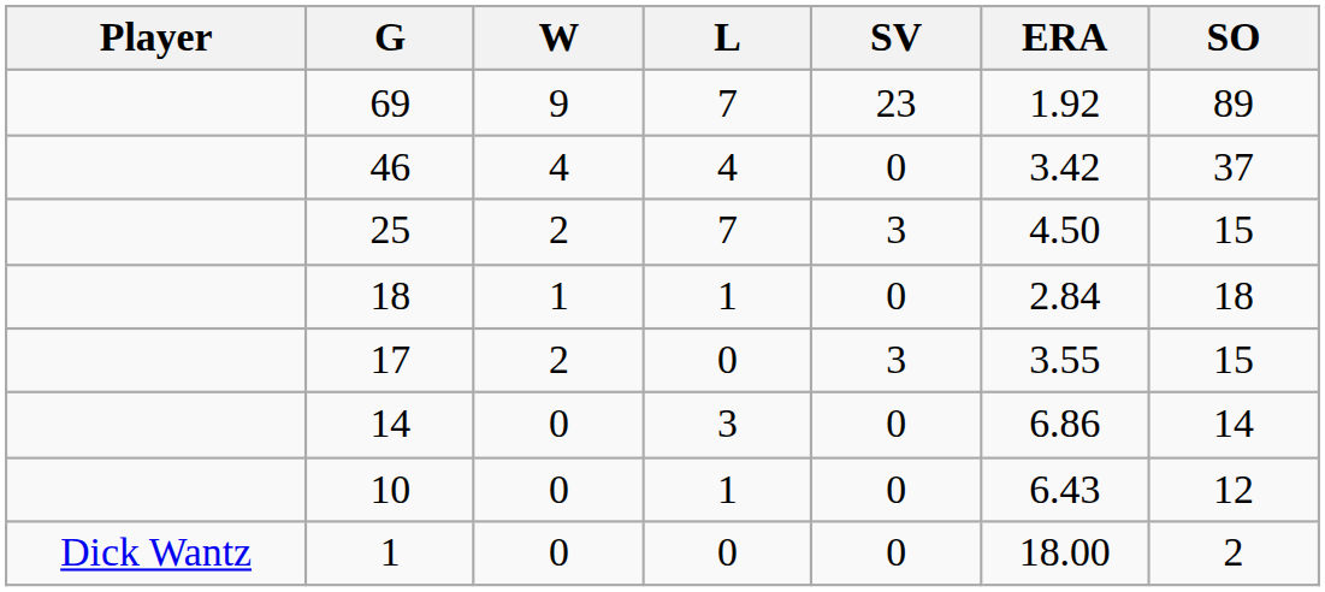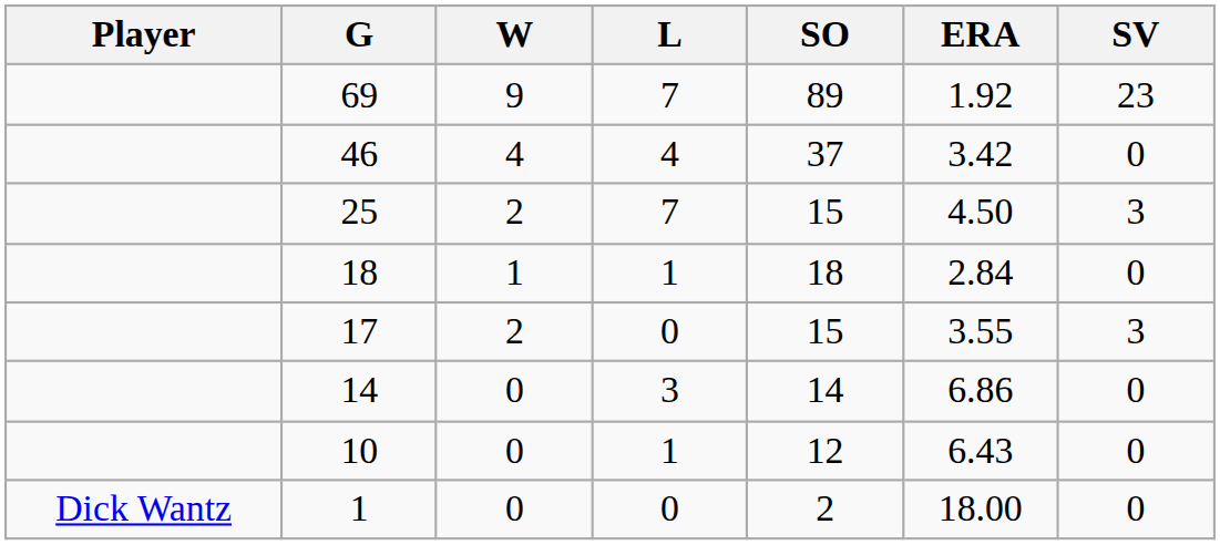columns swapped: SV <-> SO
